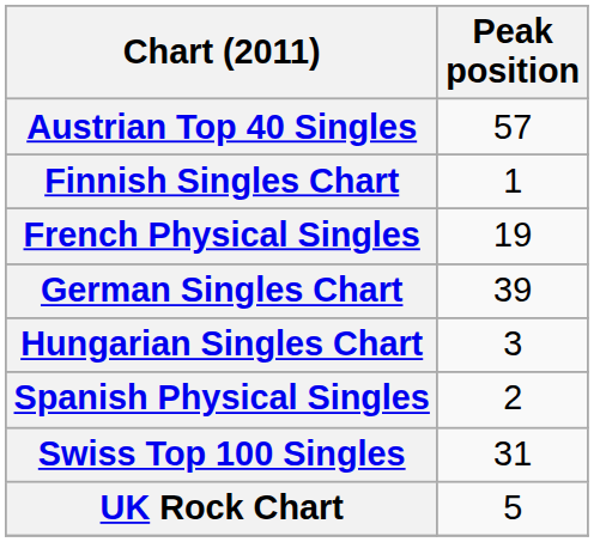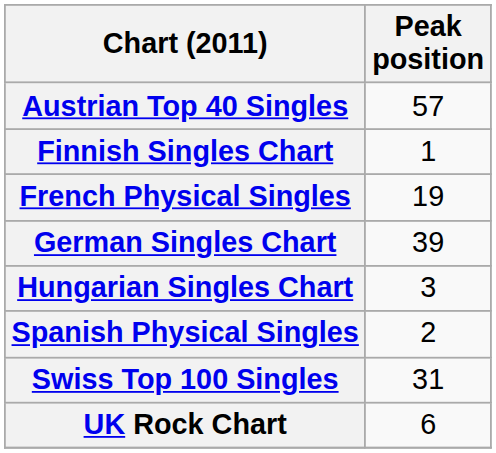UK Rock Chart | Peak position: 5 -> 6
